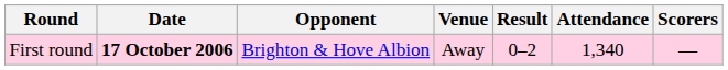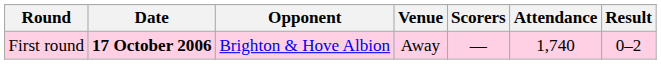columns swapped: Result <-> Scorers
First round | Attendance: 1,340 -> 1,740
